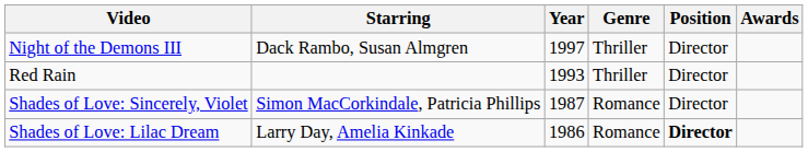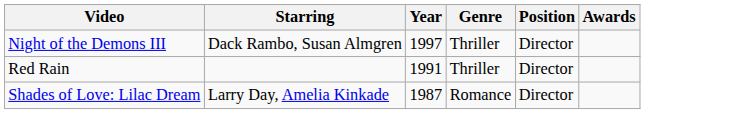Red Rain | Year: 1993 -> 1991
- row: Shades of Love: Sincerely, Violet | Simon MacCorkindale, Patricia Phillips | 1987 | Romance | Director
Shades of Love: Lilac Dream | Year: 1986 -> 1987
Shades of Love: Lilac Dream | Position: bold -> normal
